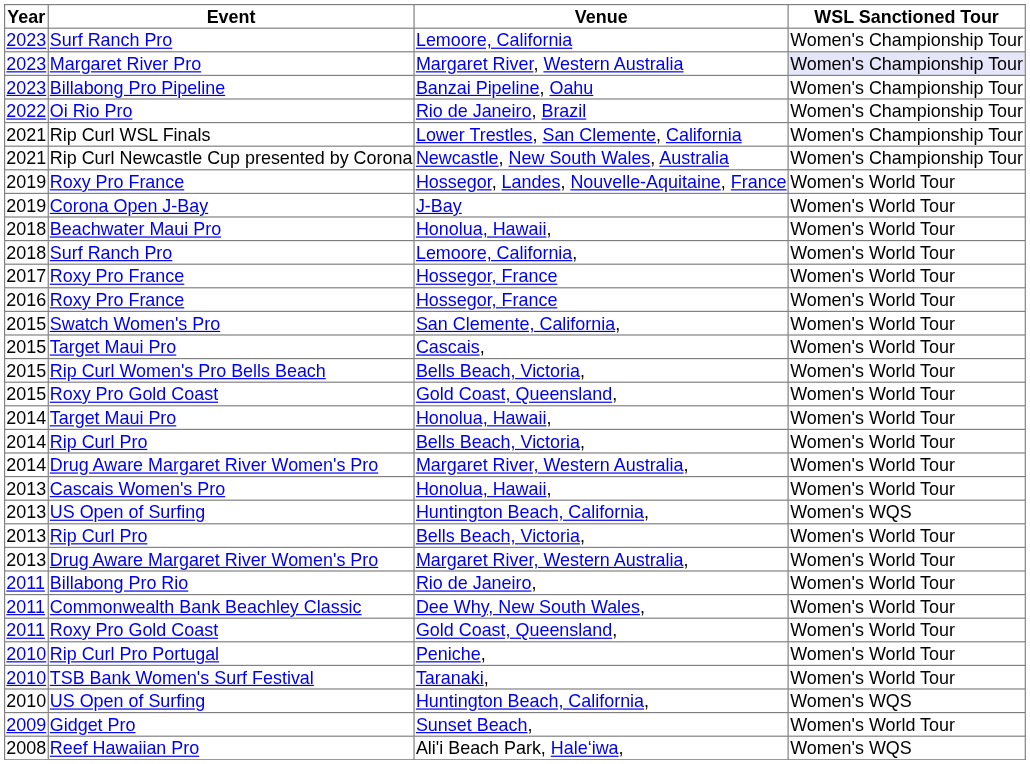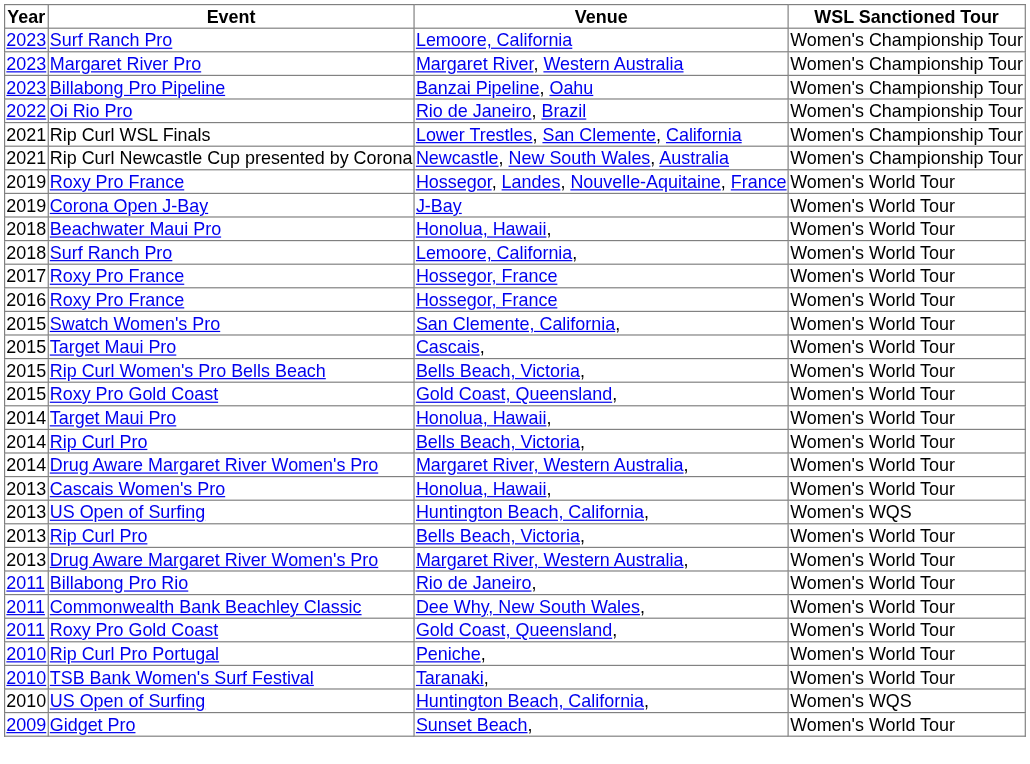Margaret River Pro | WSL Sanctioned Tour: lavender background -> no background
- row: 2008 | Reef Hawaiian Pro | Ali'i Beach Park, Haleʻiwa, | Women's WQS
